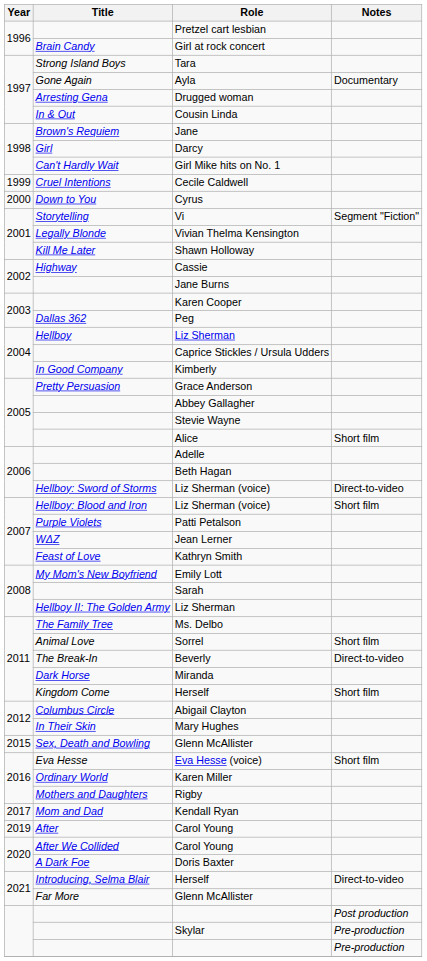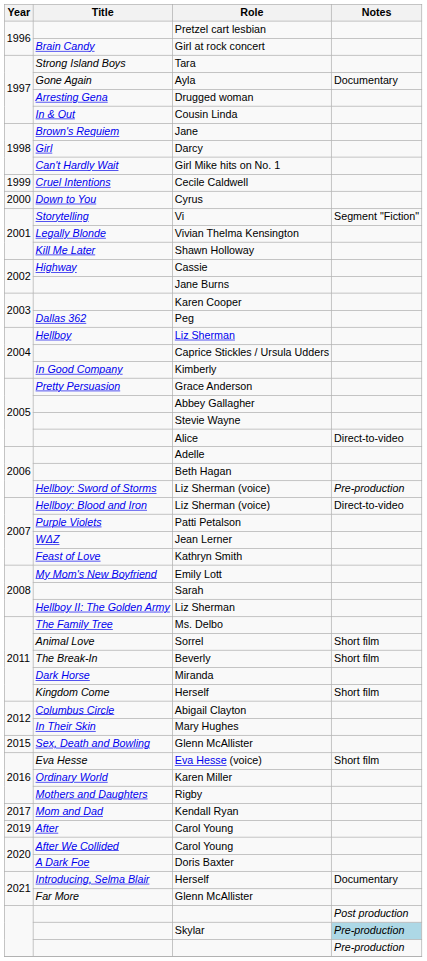Alice | Notes: Short film -> Direct-to-video
Hellboy: Sword of Storms / Liz Sherman (voice) | Notes: Direct-to-video -> Pre-production
Hellboy: Blood and Iron / Liz Sherman (voice) | Notes: Short film -> Direct-to-video
Beverly | Notes: Direct-to-video -> Short film
Introducing, Selma Blair / Herself | Notes: Direct-to-video -> Documentary
Skylar | Notes: no background -> lightblue background
